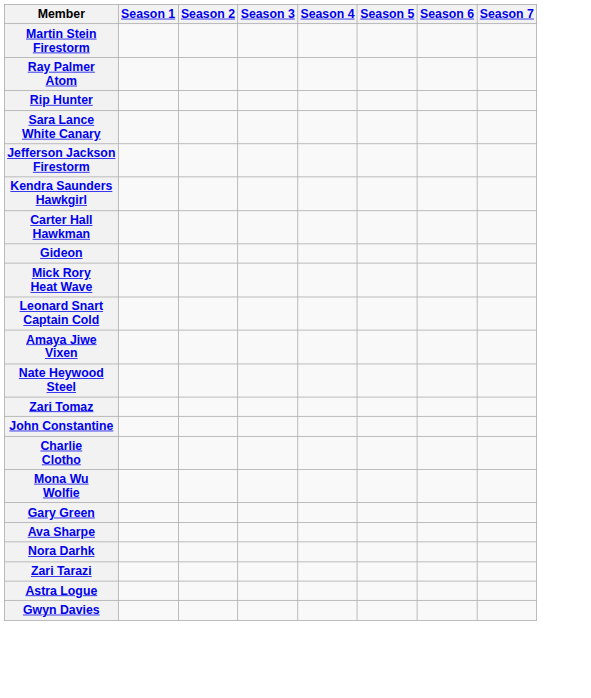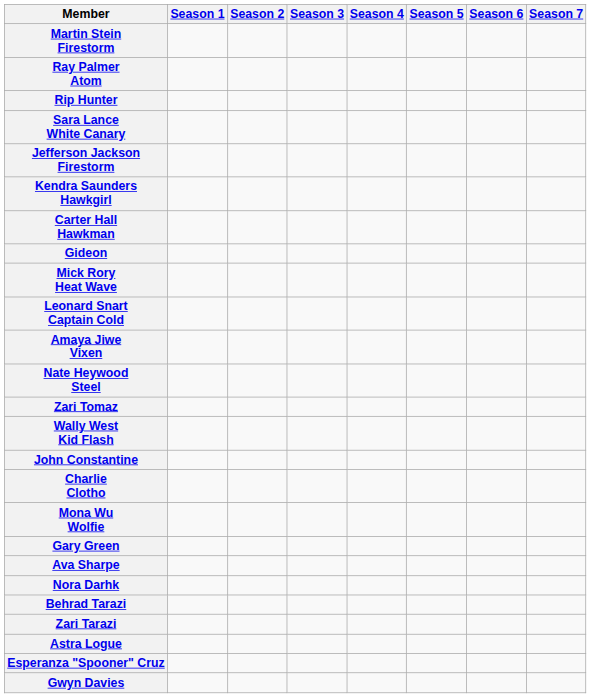+ row: Wally West Kid Flash
+ row: Behrad Tarazi
+ row: Esperanza "Spooner" Cruz
